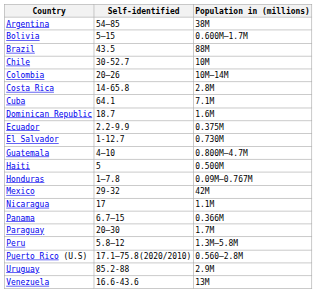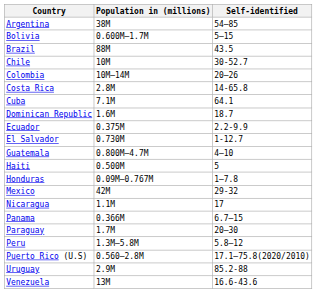columns swapped: Self-identified <-> Population in (millions)
